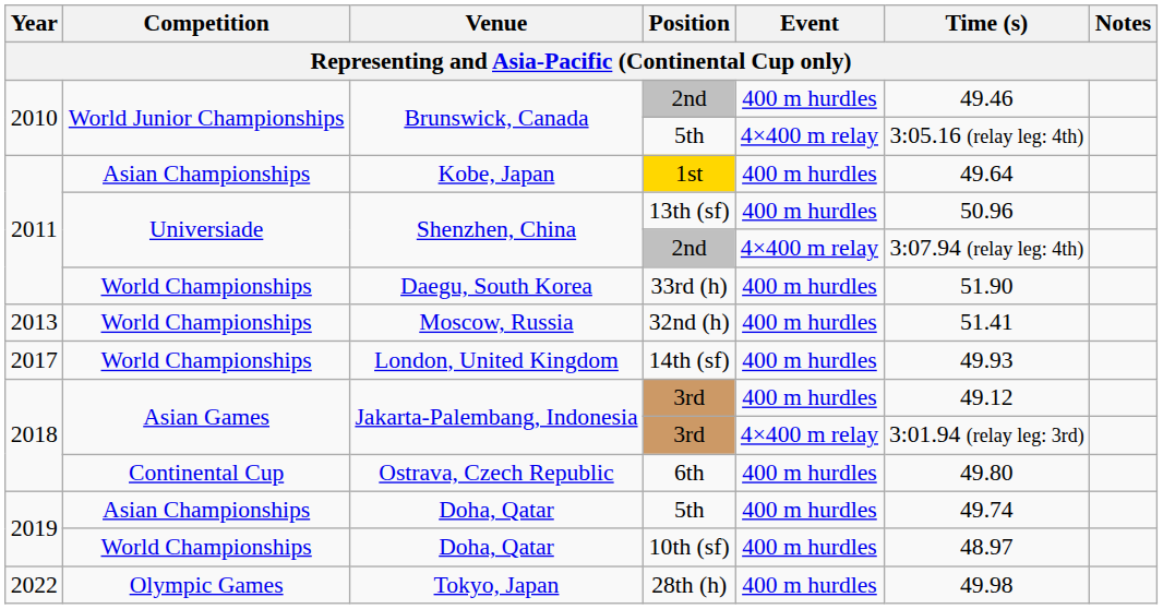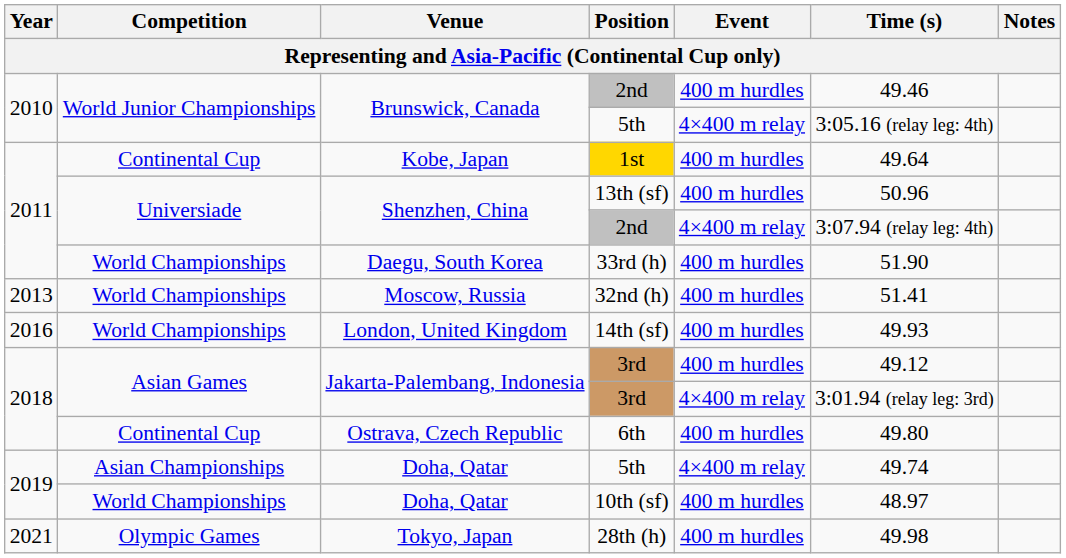1st | Competition: Asian Championships -> Continental Cup
14th (sf) | Year: 2017 -> 2016
Doha, Qatar / 5th | Event: 400 m hurdles -> 4×400 m relay
28th (h) | Year: 2022 -> 2021
